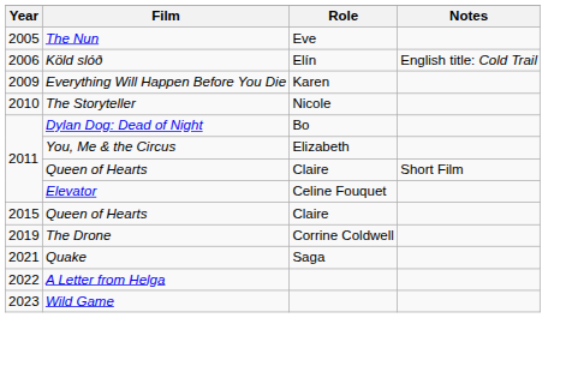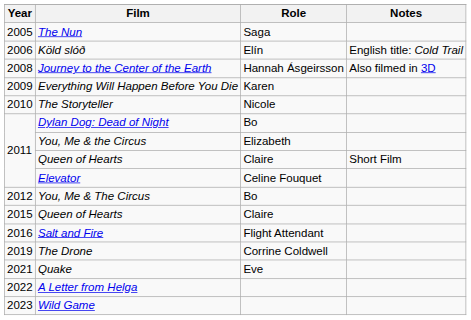The Nun | Role: Eve -> Saga
+ row: 2008 | Journey to the Center of the Earth | Hannah Ásgeirsson | Also filmed in 3D
+ row: 2012 | You, Me & The Circus | Bo
+ row: 2016 | Salt and Fire | Flight Attendant
Quake | Role: Saga -> Eve
